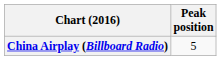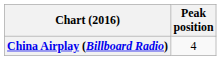China Airplay (Billboard Radio) | Peak position: 5 -> 4
